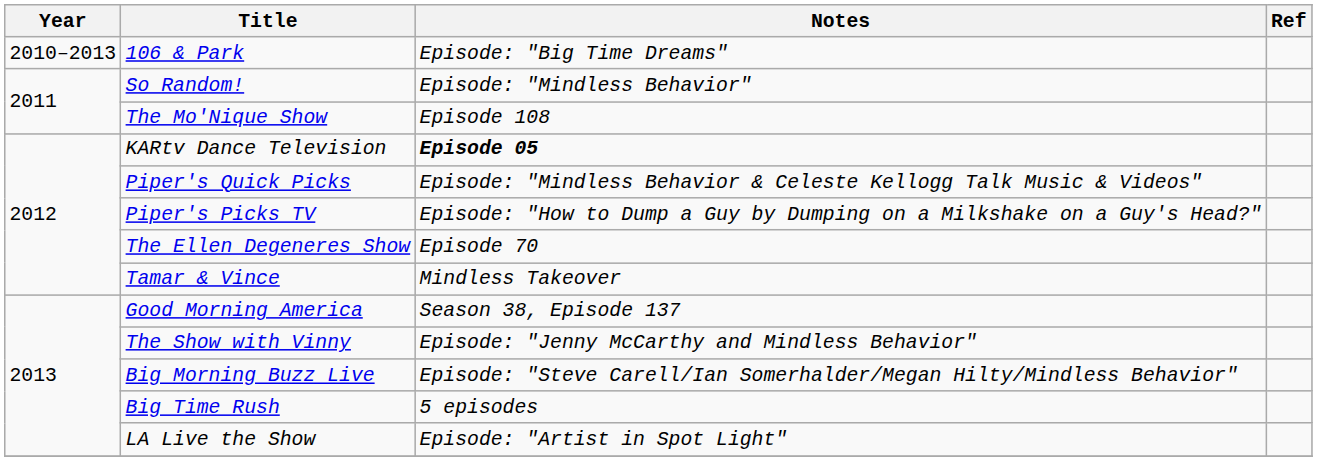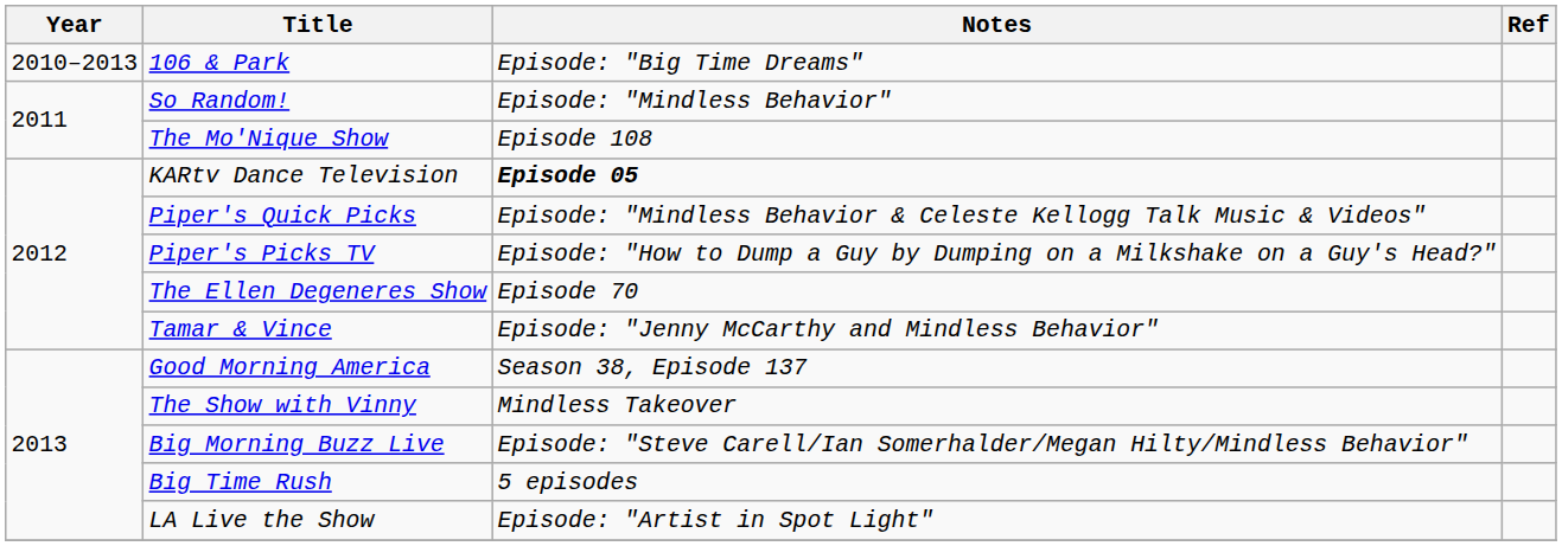Tamar & Vince | Notes: Mindless Takeover -> Episode: "Jenny McCarthy and Mindless Behavior"
The Show with Vinny | Notes: Episode: "Jenny McCarthy and Mindless Behavior" -> Mindless Takeover
